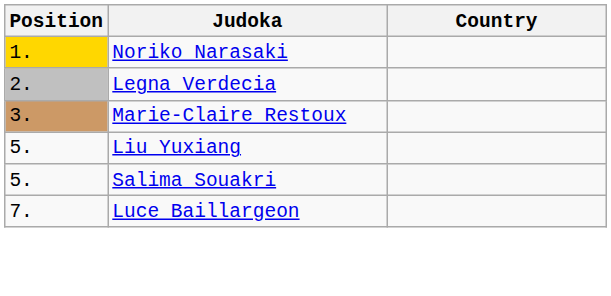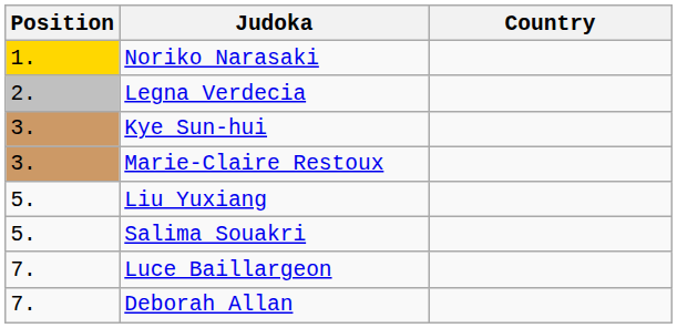+ row: 3. | Kye Sun-hui
+ row: 7. | Deborah Allan
